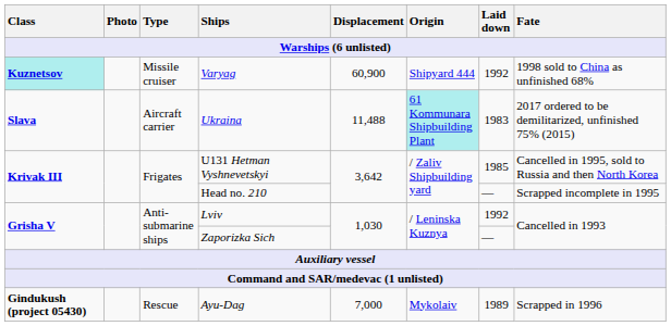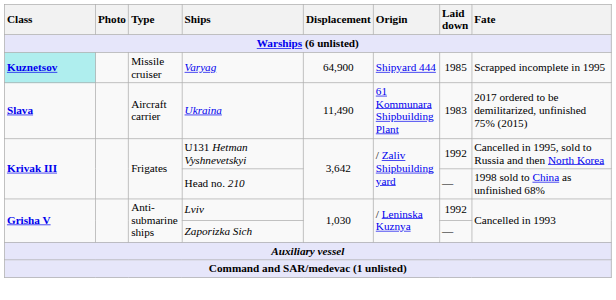Varyag | Displacement: 60,900 -> 64,900
Varyag | Laid down: 1992 -> 1985
Varyag | Fate: 1998 sold to China as unfinished 68% -> Scrapped incomplete in 1995
Ukraina | Displacement: 11,488 -> 11,490
Ukraina | Origin: paleturquoise background -> no background
U131 Hetman Vyshnevetskyi | Laid down: 1985 -> 1992
Head no. 210 | Fate: Scrapped incomplete in 1995 -> 1998 sold to China as unfinished 68%
- row: Gindukush (project 05430) | Rescue | Ayu-Dag | 7,000 | Mykolaiv | 1989 | Scrapped in 1996
